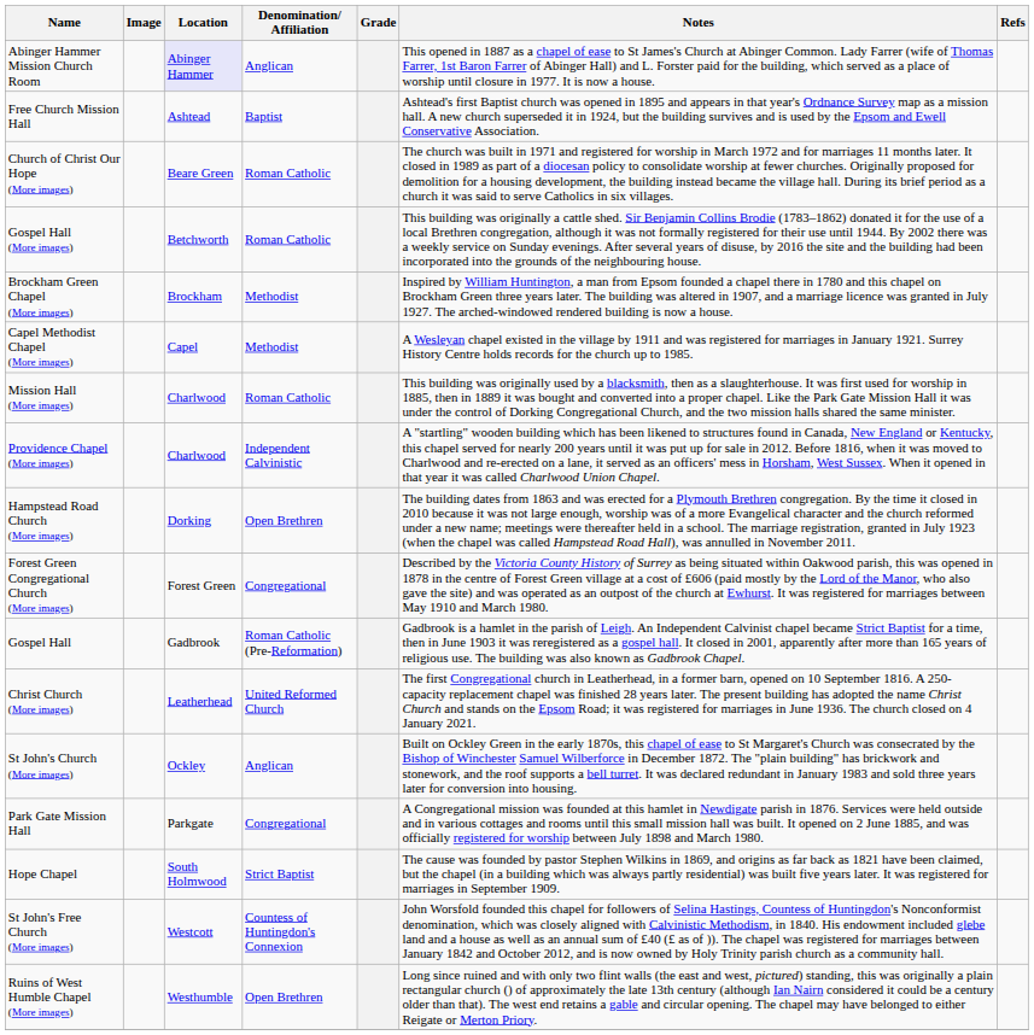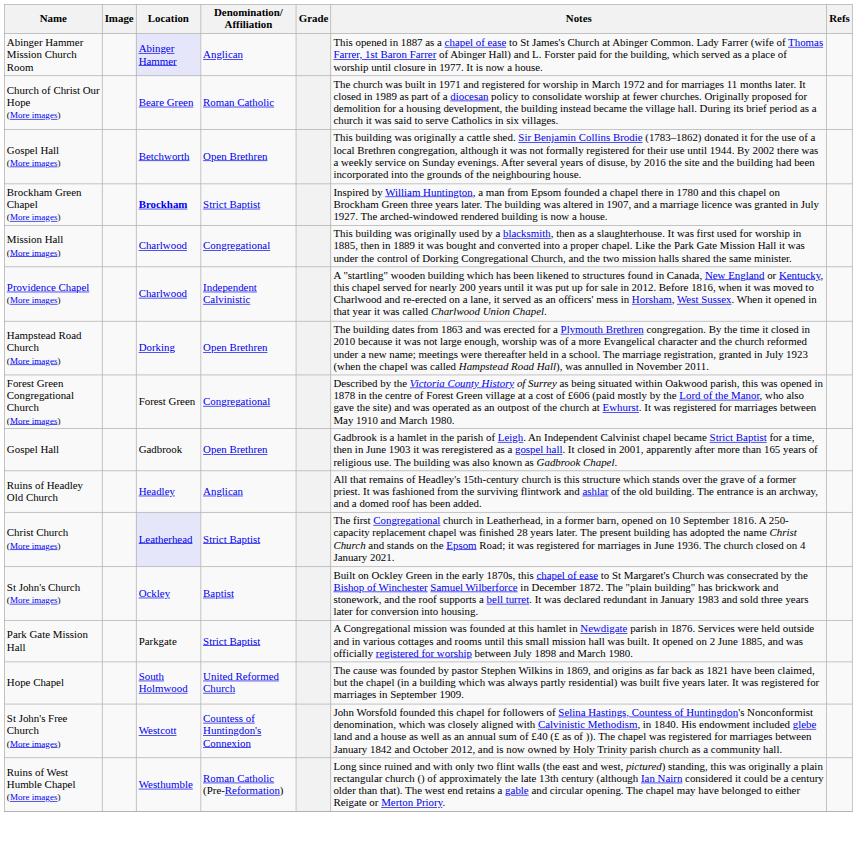- row: Free Church Mission Hall | Ashtead | Baptist | Ashtead's first Baptist church was opened in 1895 and appears in that year's Ordnance Survey map as a mission hall. A new church superseded it in 1924, but the building survives and is used by the Epsom and Ewell Conservative Association.
Gospel Hall (More images) | Denomination/ Affiliation: Roman Catholic -> Open Brethren
Brockham Green Chapel (More images) | Location: normal -> bold
Brockham Green Chapel (More images) | Denomination/ Affiliation: Methodist -> Strict Baptist
- row: Capel Methodist Chapel (More images) | Capel | Methodist | A Wesleyan chapel existed in the village by 1911 and was registered for marriages in January 1921. Surrey History Centre holds records for the church up to 1985.
Mission Hall (More images) | Denomination/ Affiliation: Roman Catholic -> Congregational
Gospel Hall | Denomination/ Affiliation: Roman Catholic (Pre-Reformation) -> Open Brethren
+ row: Ruins of Headley Old Church | Headley | Anglican | All that remains of Headley's 15th-century church is this structure which stands over the grave of a former priest. It was fashioned from the surviving flintwork and ashlar of the old building. The entrance is an archway, and a domed roof has been added.
Christ Church (More images) | Location: no background -> lavender background
Christ Church (More images) | Denomination/ Affiliation: United Reformed Church -> Strict Baptist
St John's Church (More images) | Denomination/ Affiliation: Anglican -> Baptist
Park Gate Mission Hall | Denomination/ Affiliation: Congregational -> Strict Baptist
Hope Chapel | Denomination/ Affiliation: Strict Baptist -> United Reformed Church
Ruins of West Humble Chapel (More images) | Denomination/ Affiliation: Open Brethren -> Roman Catholic (Pre-Reformation)
